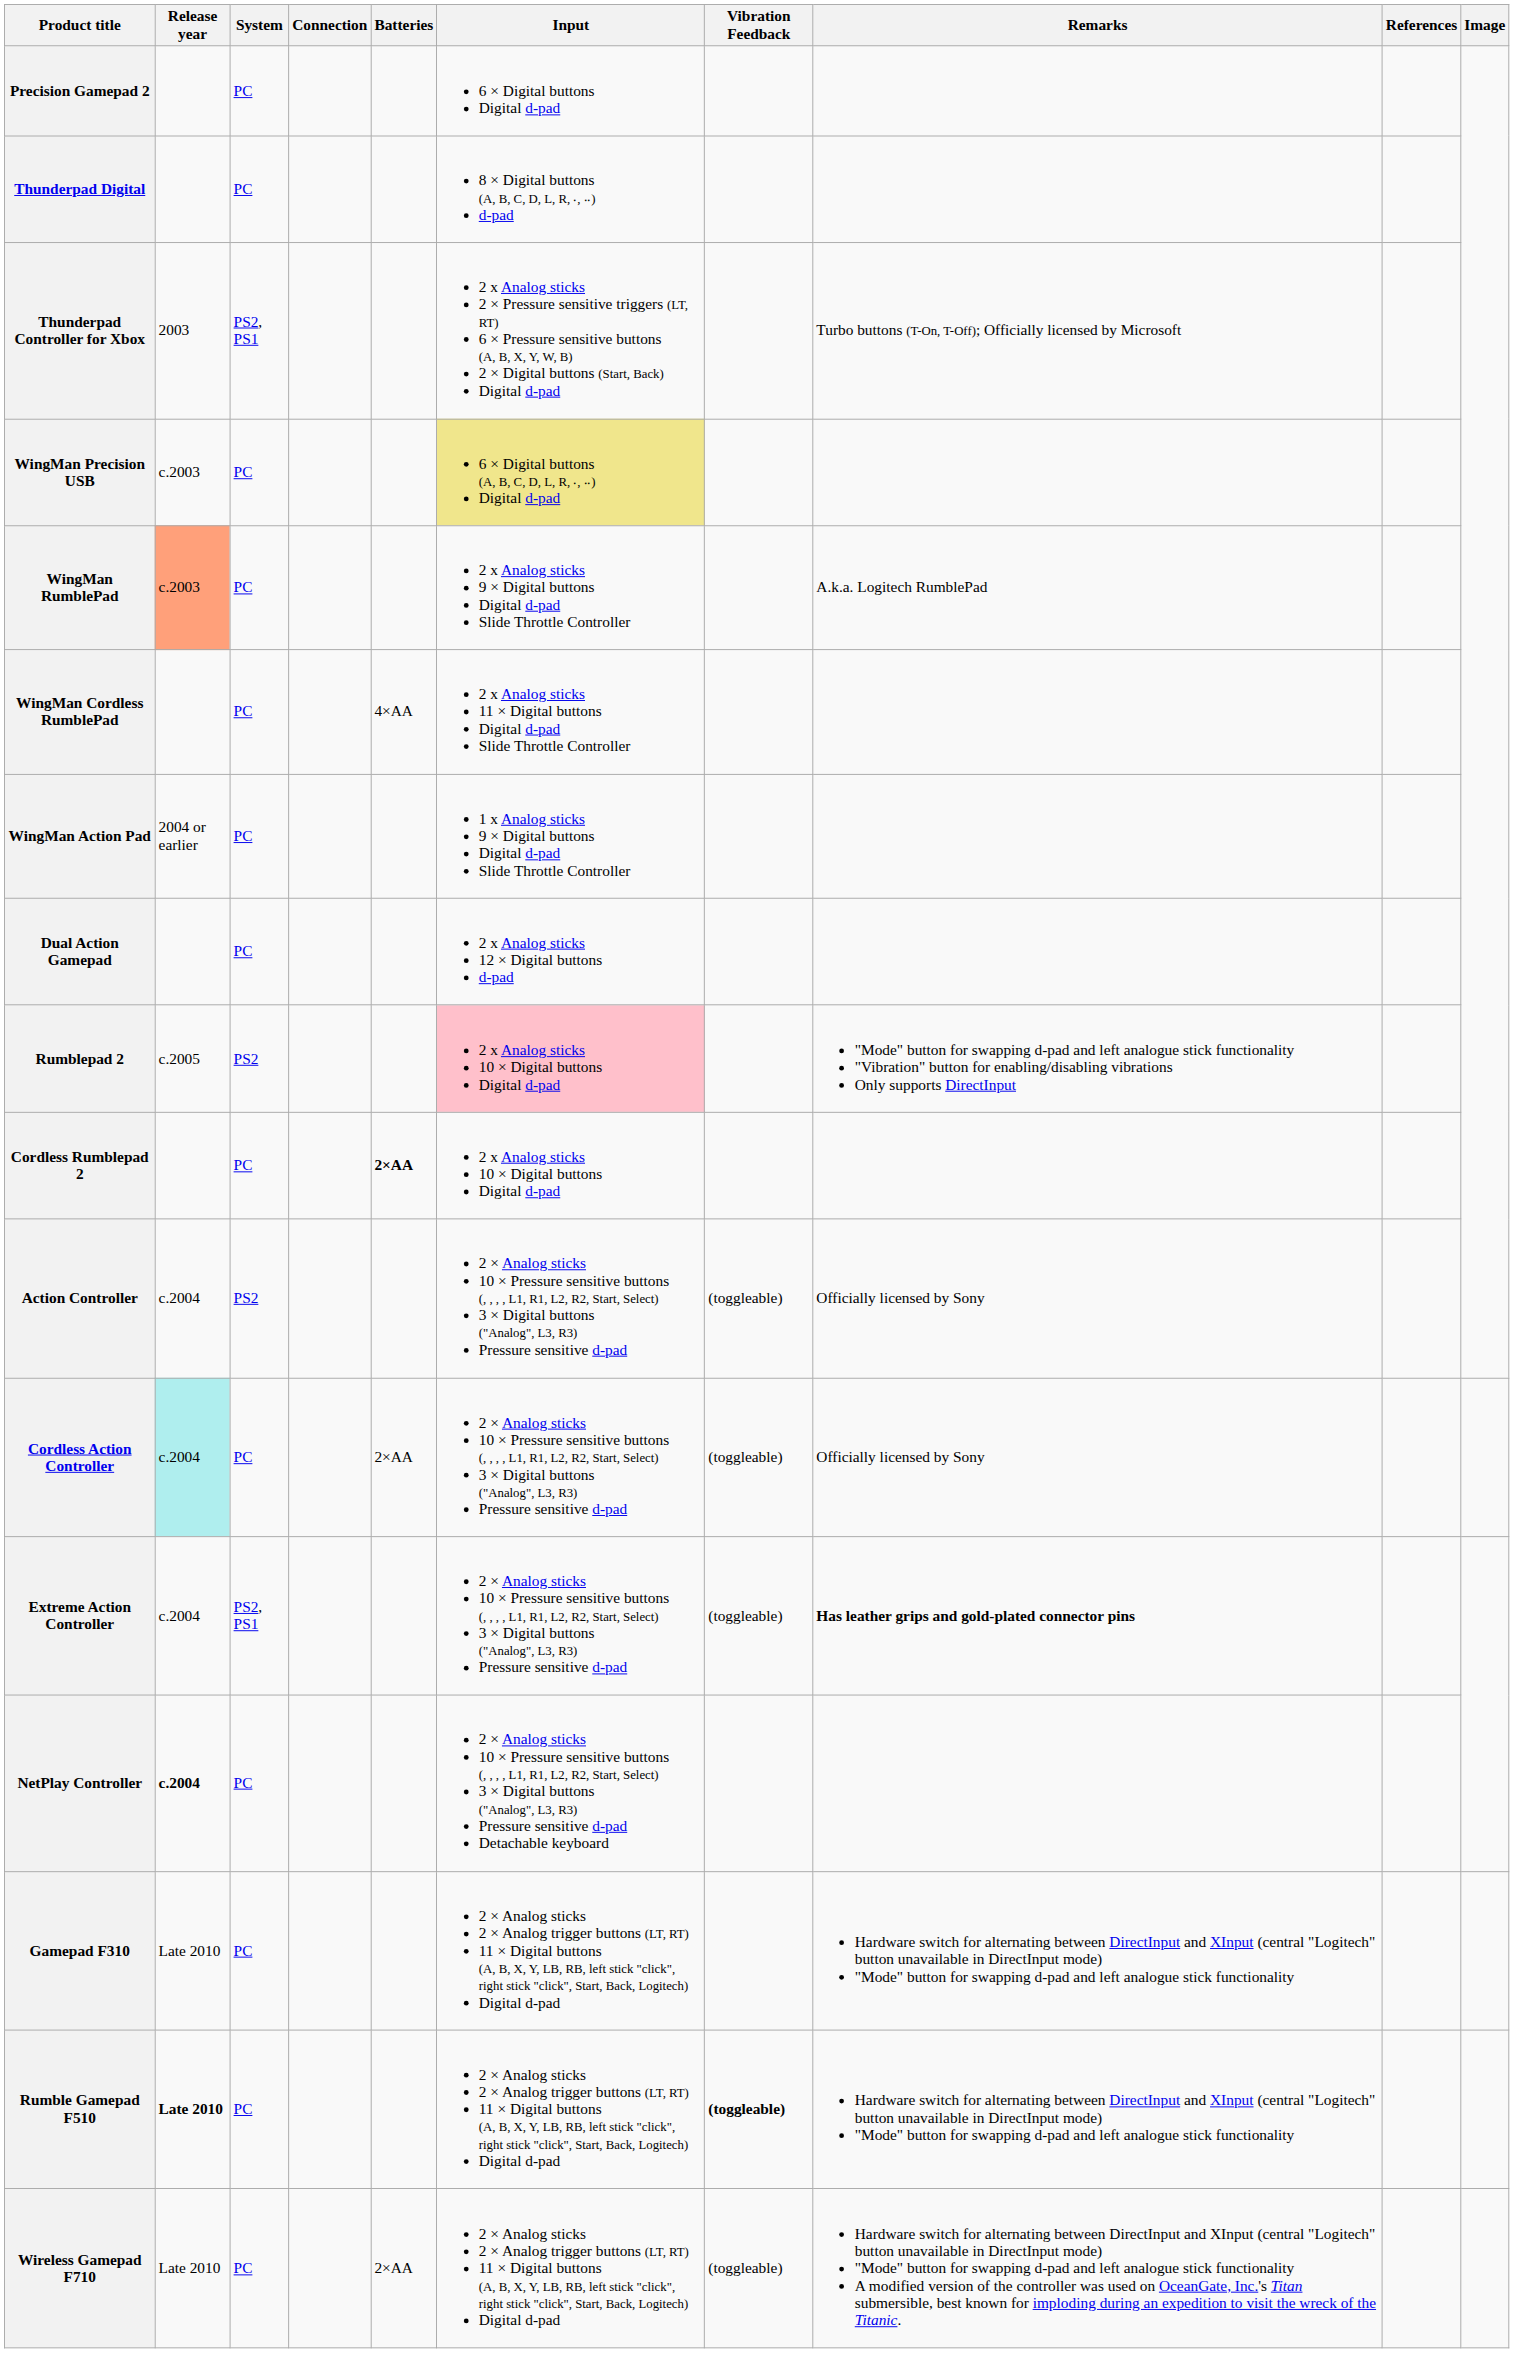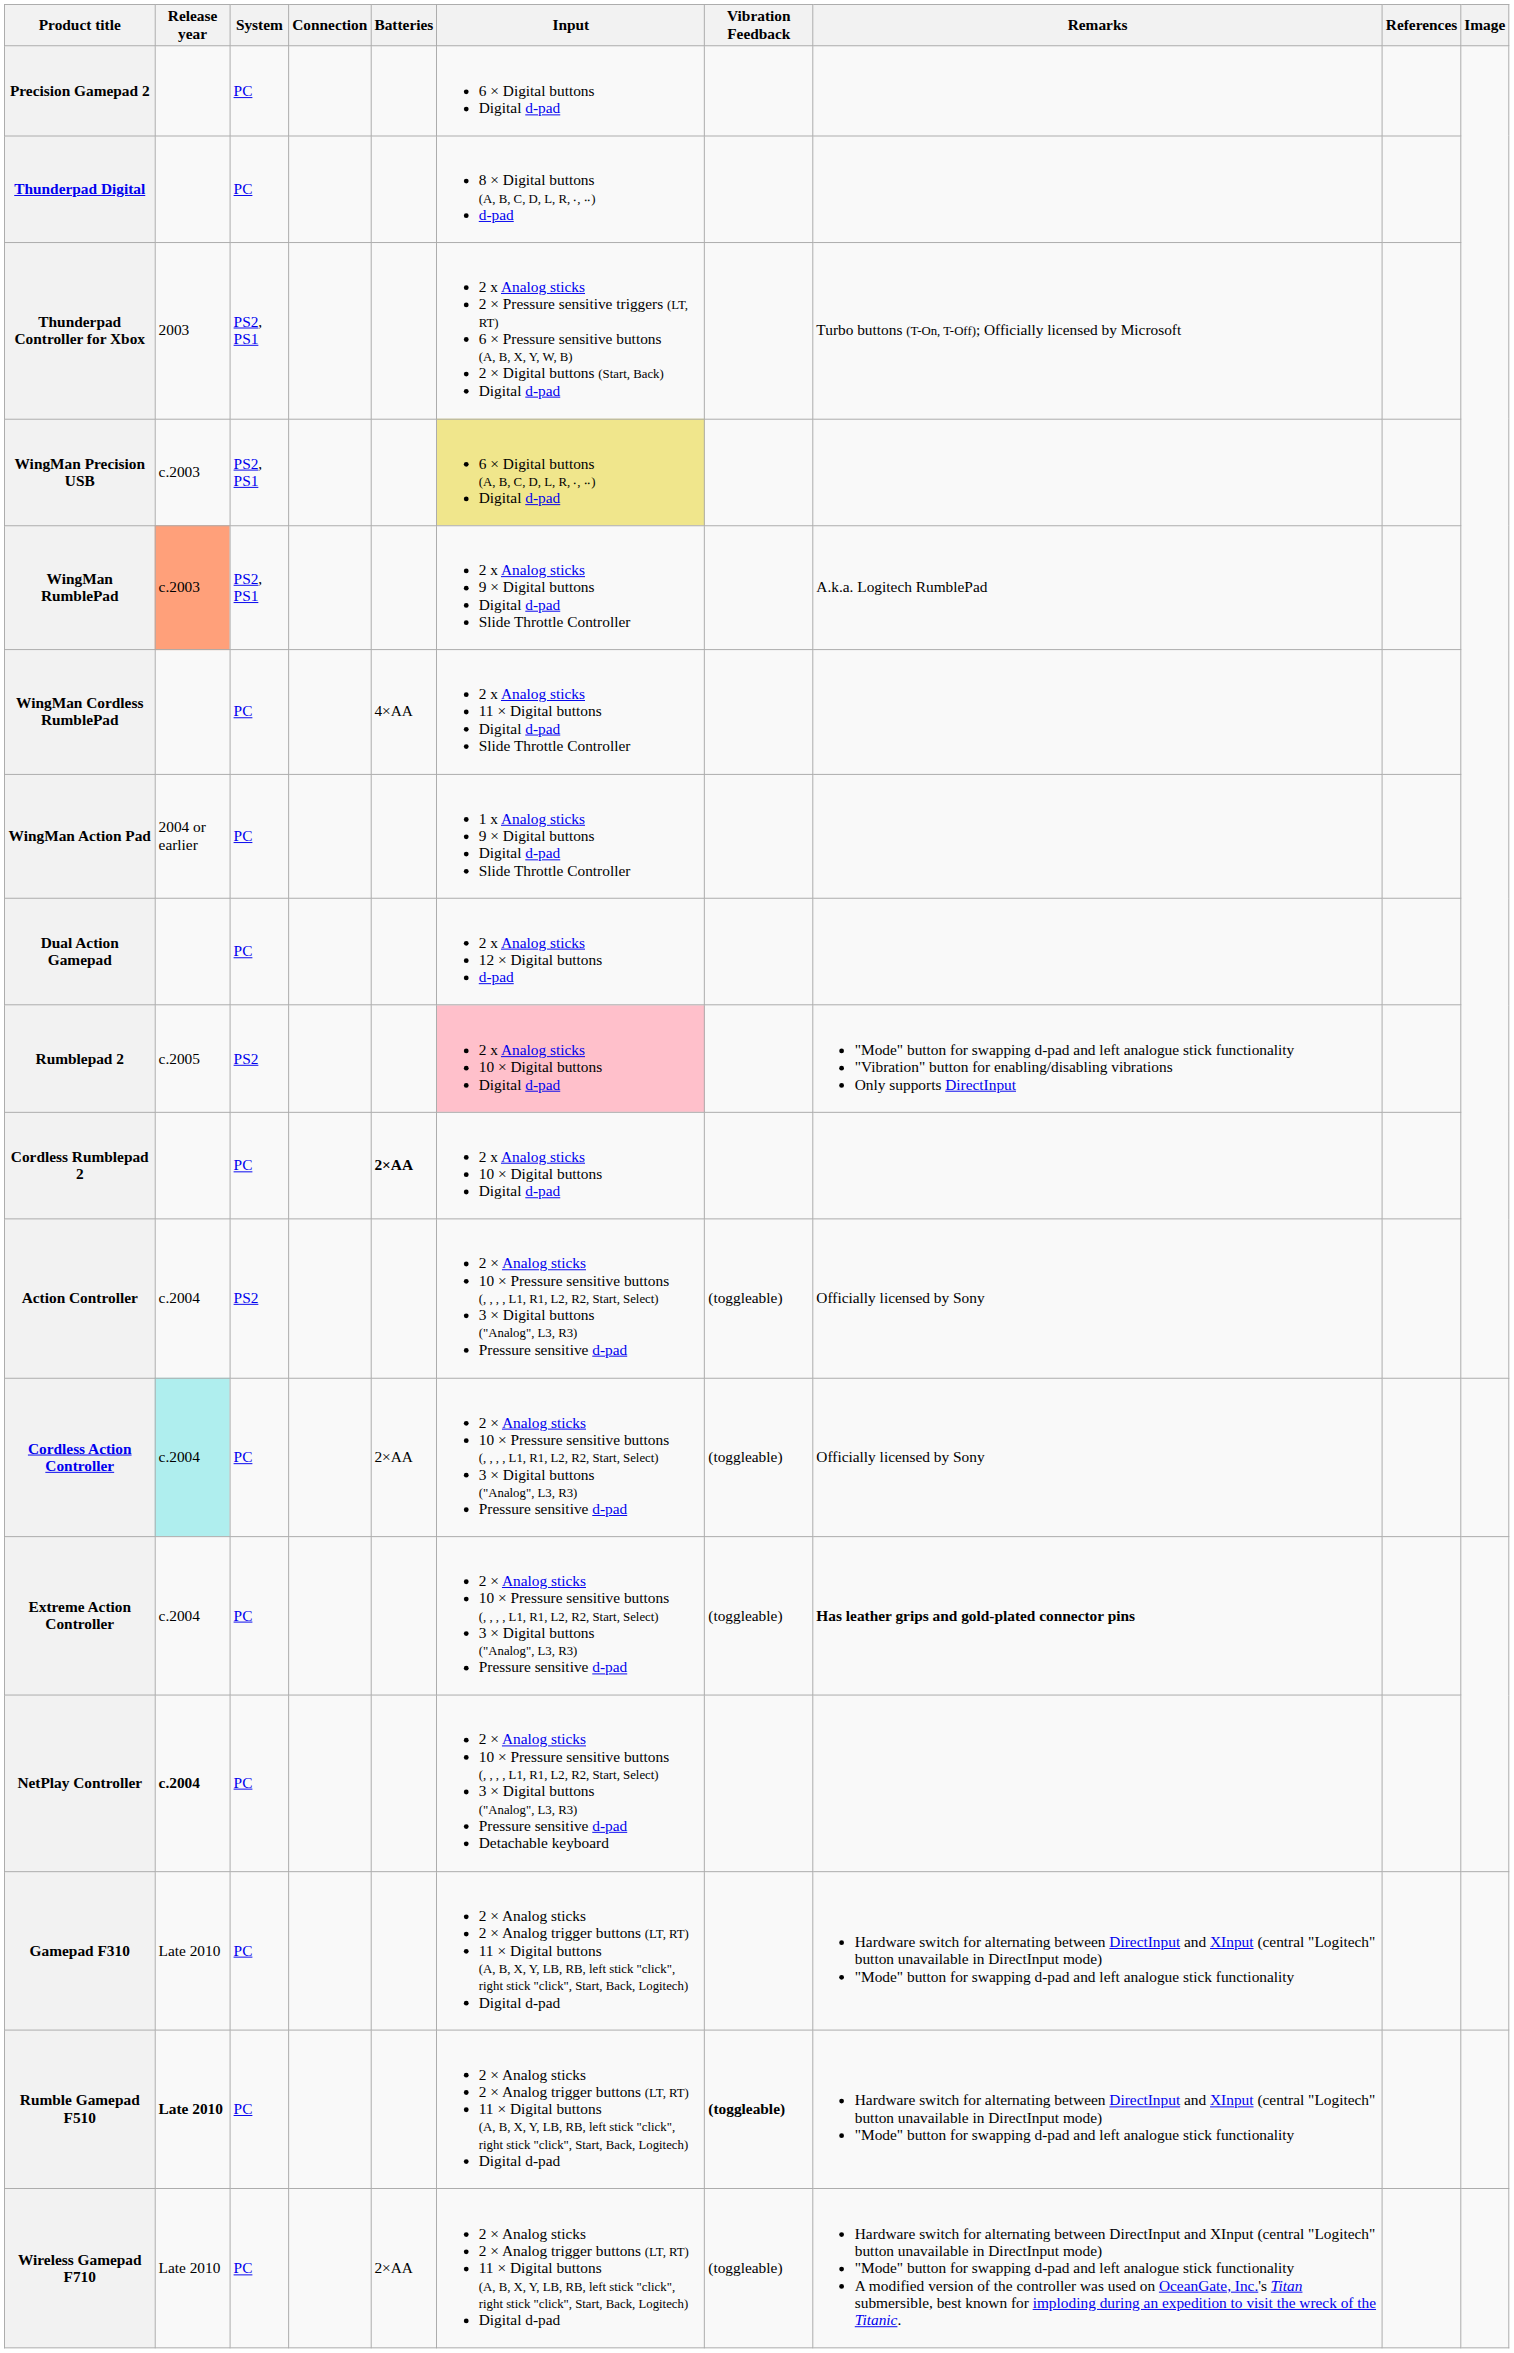WingMan Precision USB | System: PC -> PS2, PS1
WingMan RumblePad | System: PC -> PS2, PS1
Extreme Action Controller | System: PS2, PS1 -> PC
